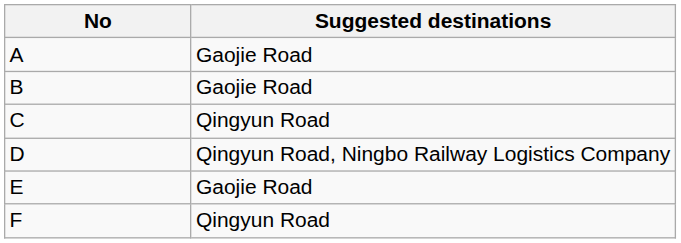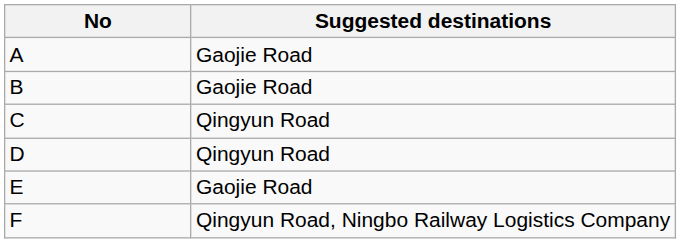D | Suggested destinations: Qingyun Road, Ningbo Railway Logistics Company -> Qingyun Road
F | Suggested destinations: Qingyun Road -> Qingyun Road, Ningbo Railway Logistics Company
